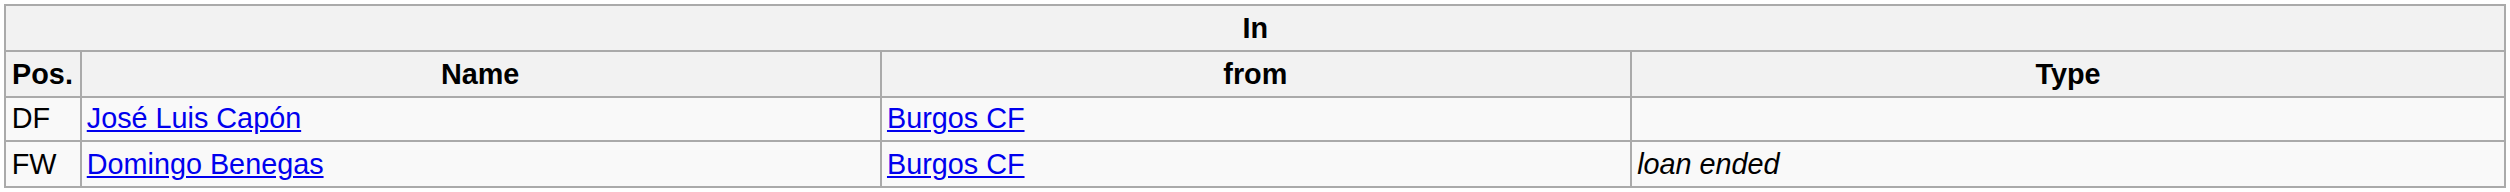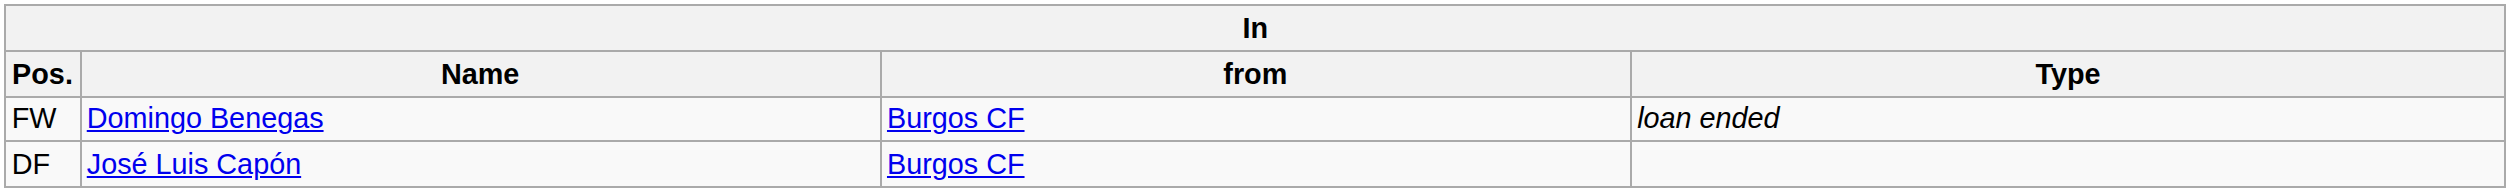rows swapped: DF <-> FW
